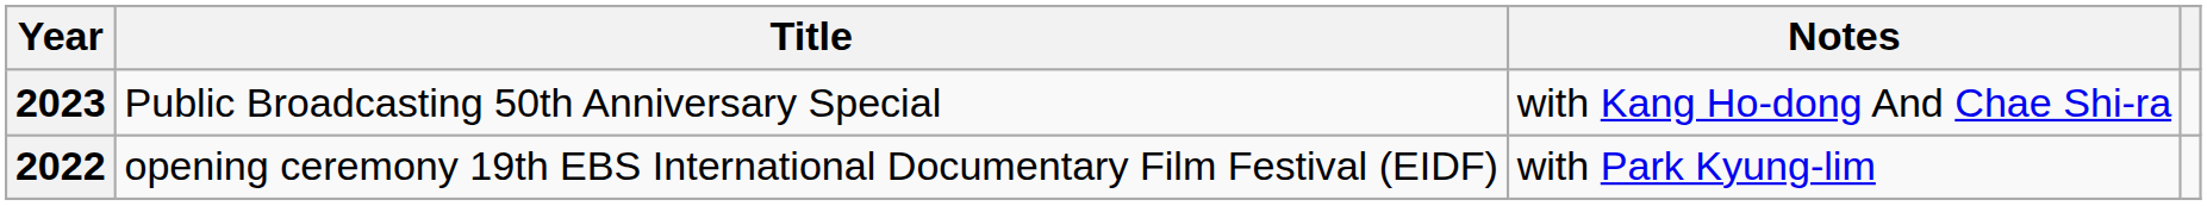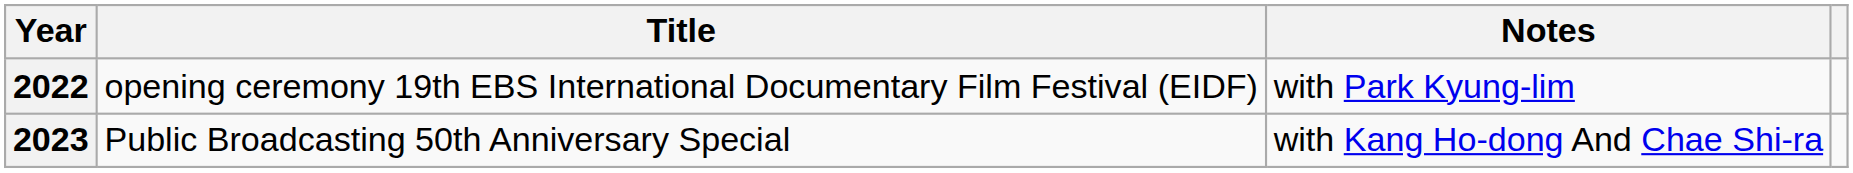rows swapped: 2022 <-> 2023
